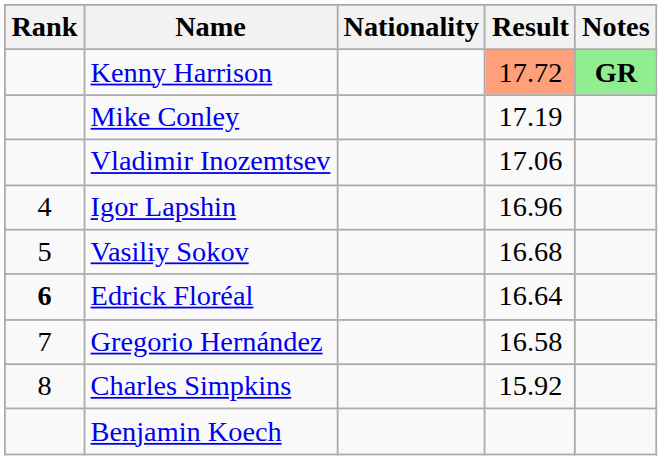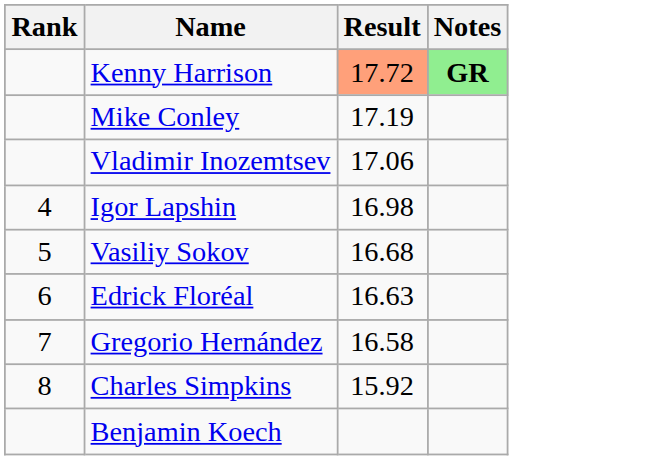- column: Nationality
Igor Lapshin | Result: 16.96 -> 16.98
Edrick Floréal | Rank: bold -> normal
Edrick Floréal | Result: 16.64 -> 16.63
